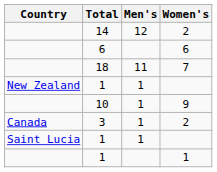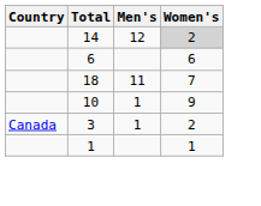14 | Women's: no background -> lightgrey background
- row: New Zealand | 1 | 1
- row: Saint Lucia | 1 | 1
